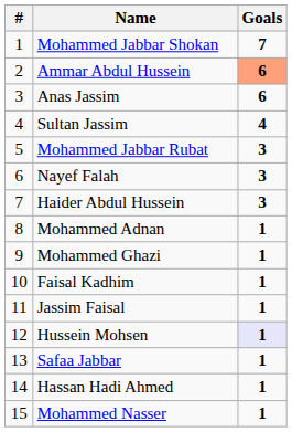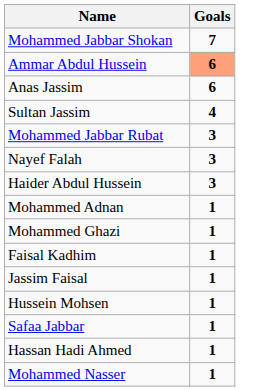- column: # | 1 | 2 | 3 | 4 | 5 | 6 | 7 | 8 | 9 | 10 | 11 | 12 | 13 | 14 | 15
Hussein Mohsen | Goals: lavender background -> no background
